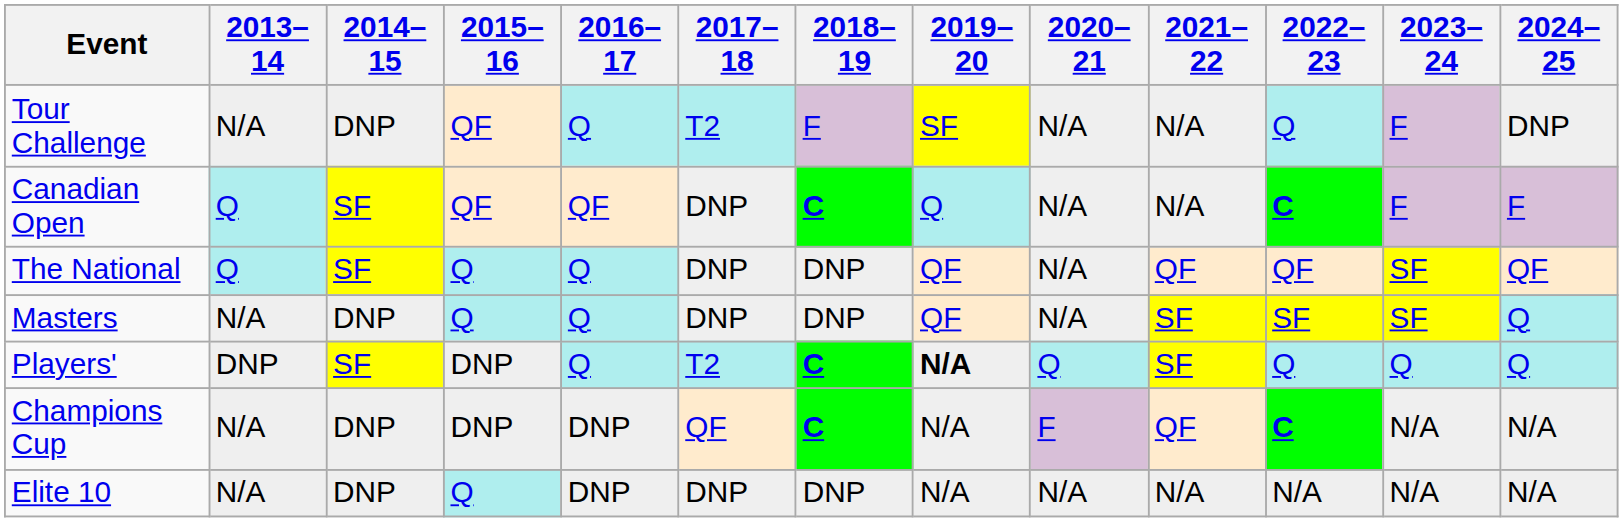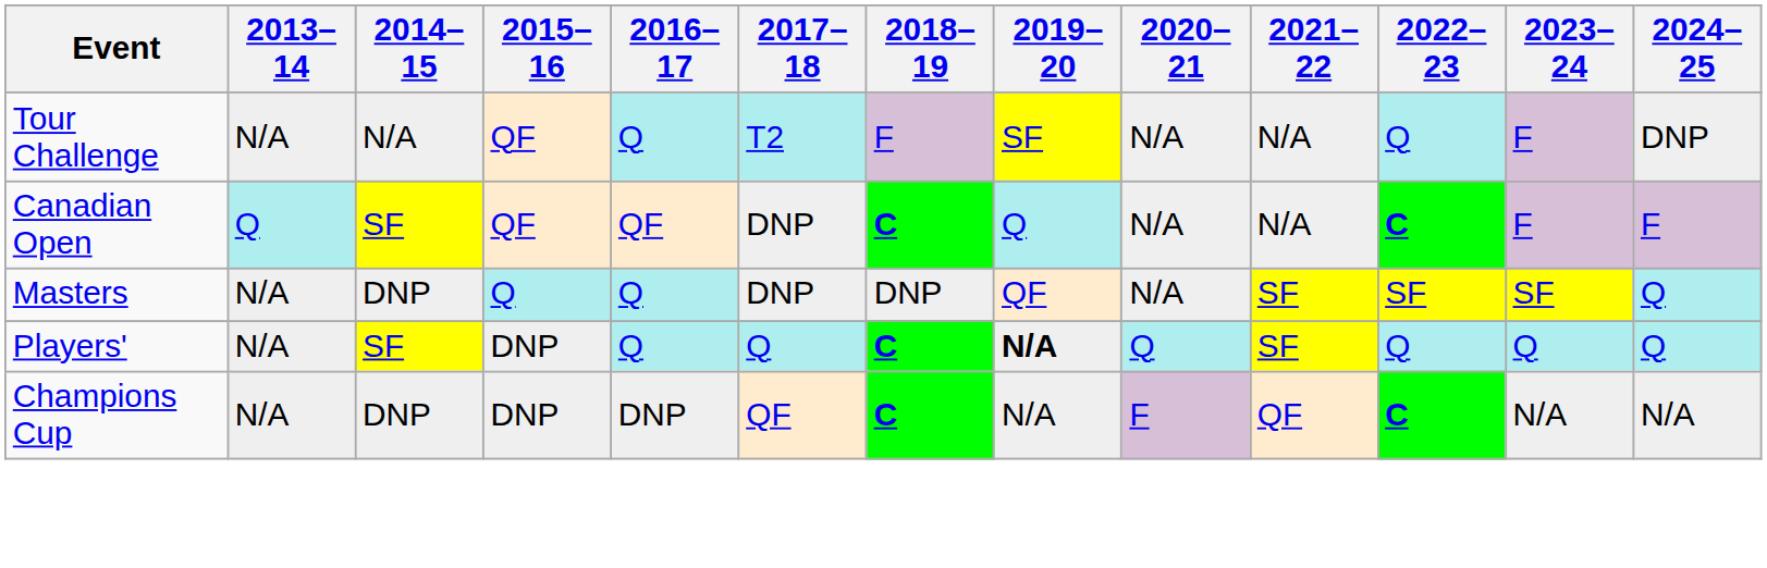Tour Challenge | 2014–15: DNP -> N/A
- row: The National | Q | SF | Q | Q | DNP | DNP | QF | N/A | QF | QF | SF | QF
Players' | 2013–14: DNP -> N/A
Players' | 2017–18: T2 -> Q
- row: Elite 10 | N/A | DNP | Q | DNP | DNP | DNP | N/A | N/A | N/A | N/A | N/A | N/A
